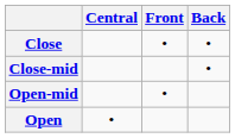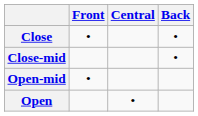columns swapped: Front <-> Central
